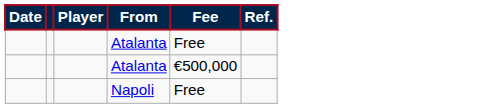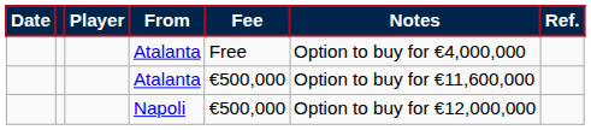+ column: Notes | Option to buy for €4,000,000 | Option to buy for €11,600,000 | Option to buy for €12,000,000
Napoli | Fee: Free -> €500,000
